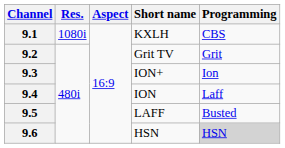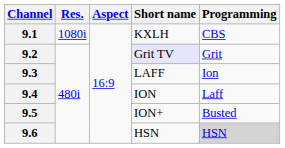9.2 | Short name: no background -> lavender background
9.3 | Short name: ION+ -> LAFF
9.5 | Short name: LAFF -> ION+
